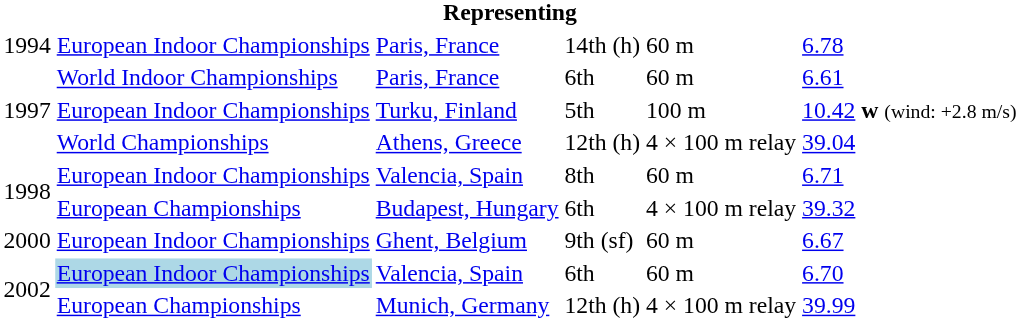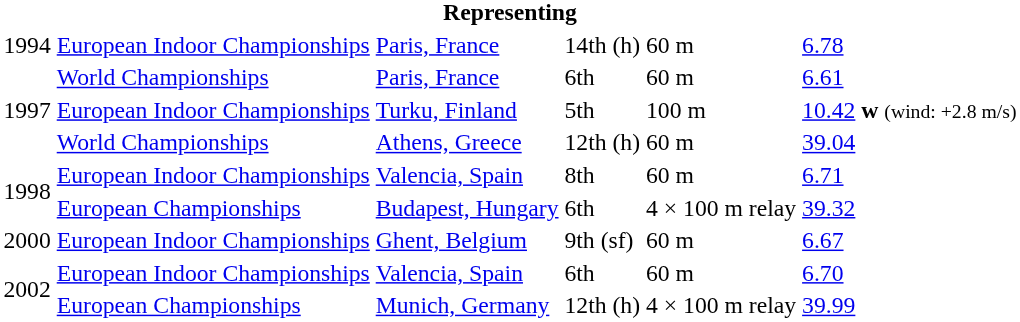Paris, France / 6th | column 2: World Indoor Championships -> World Championships
Athens, Greece | column 5: 4 × 100 m relay -> 60 m
Valencia, Spain / 6th | column 2: lightblue background -> no background
